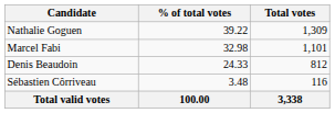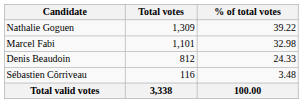columns swapped: Total votes <-> % of total votes
